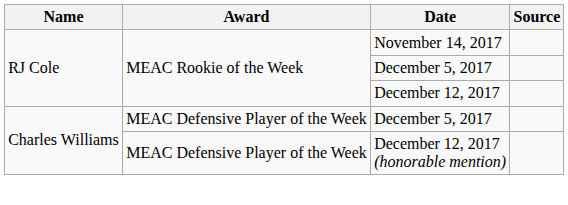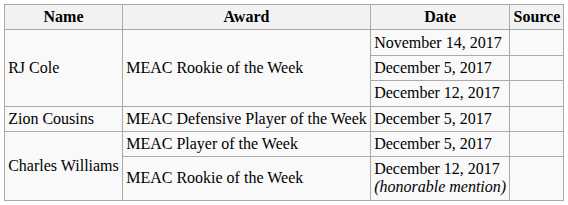+ row: Zion Cousins | MEAC Defensive Player of the Week | December 5, 2017
Charles Williams / December 5, 2017 | Award: MEAC Defensive Player of the Week -> MEAC Player of the Week
December 12, 2017 (honorable mention) | Award: MEAC Defensive Player of the Week -> MEAC Rookie of the Week
